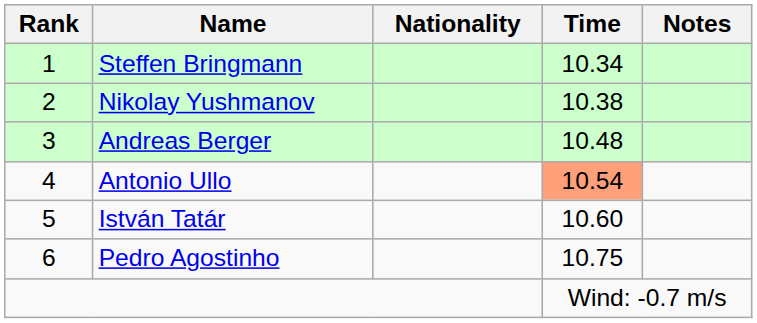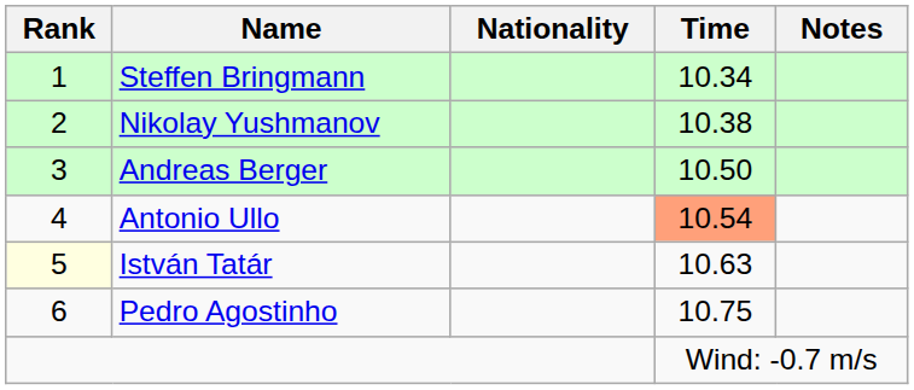Andreas Berger | Time: 10.48 -> 10.50
István Tatár | Rank: no background -> lightyellow background
István Tatár | Time: 10.60 -> 10.63
